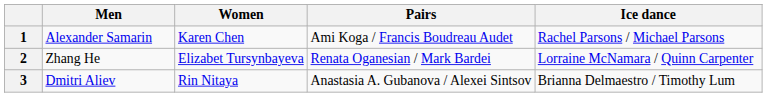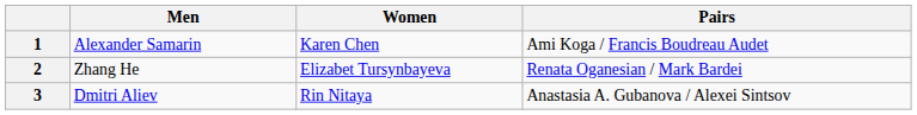- column: Ice dance | Rachel Parsons / Michael Parsons | Lorraine McNamara / Quinn Carpenter | Brianna Delmaestro / Timothy Lum
